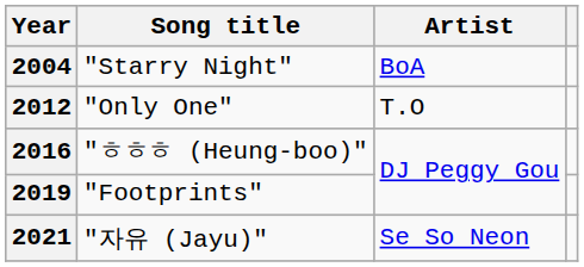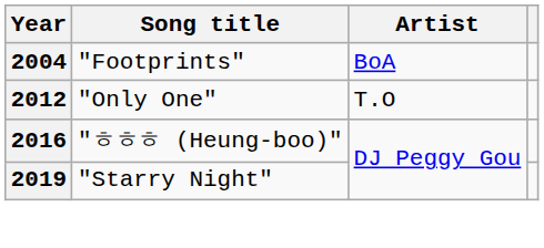2004 | Song title: "Starry Night" -> "Footprints"
2019 | Song title: "Footprints" -> "Starry Night"
- row: 2021 | "자유 (Jayu)" | Se So Neon
